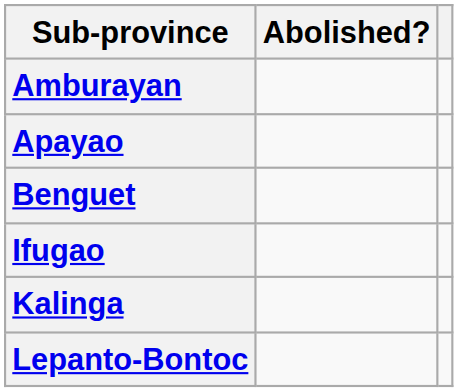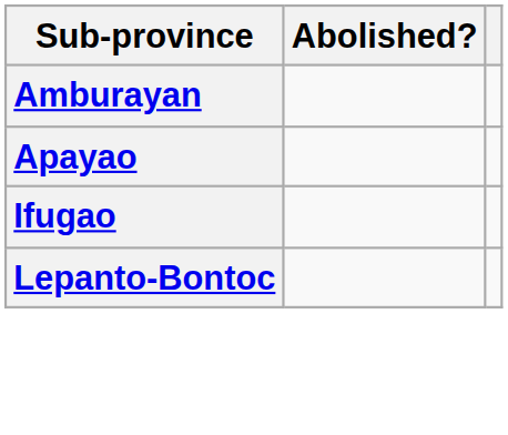- row: Benguet
- row: Kalinga
